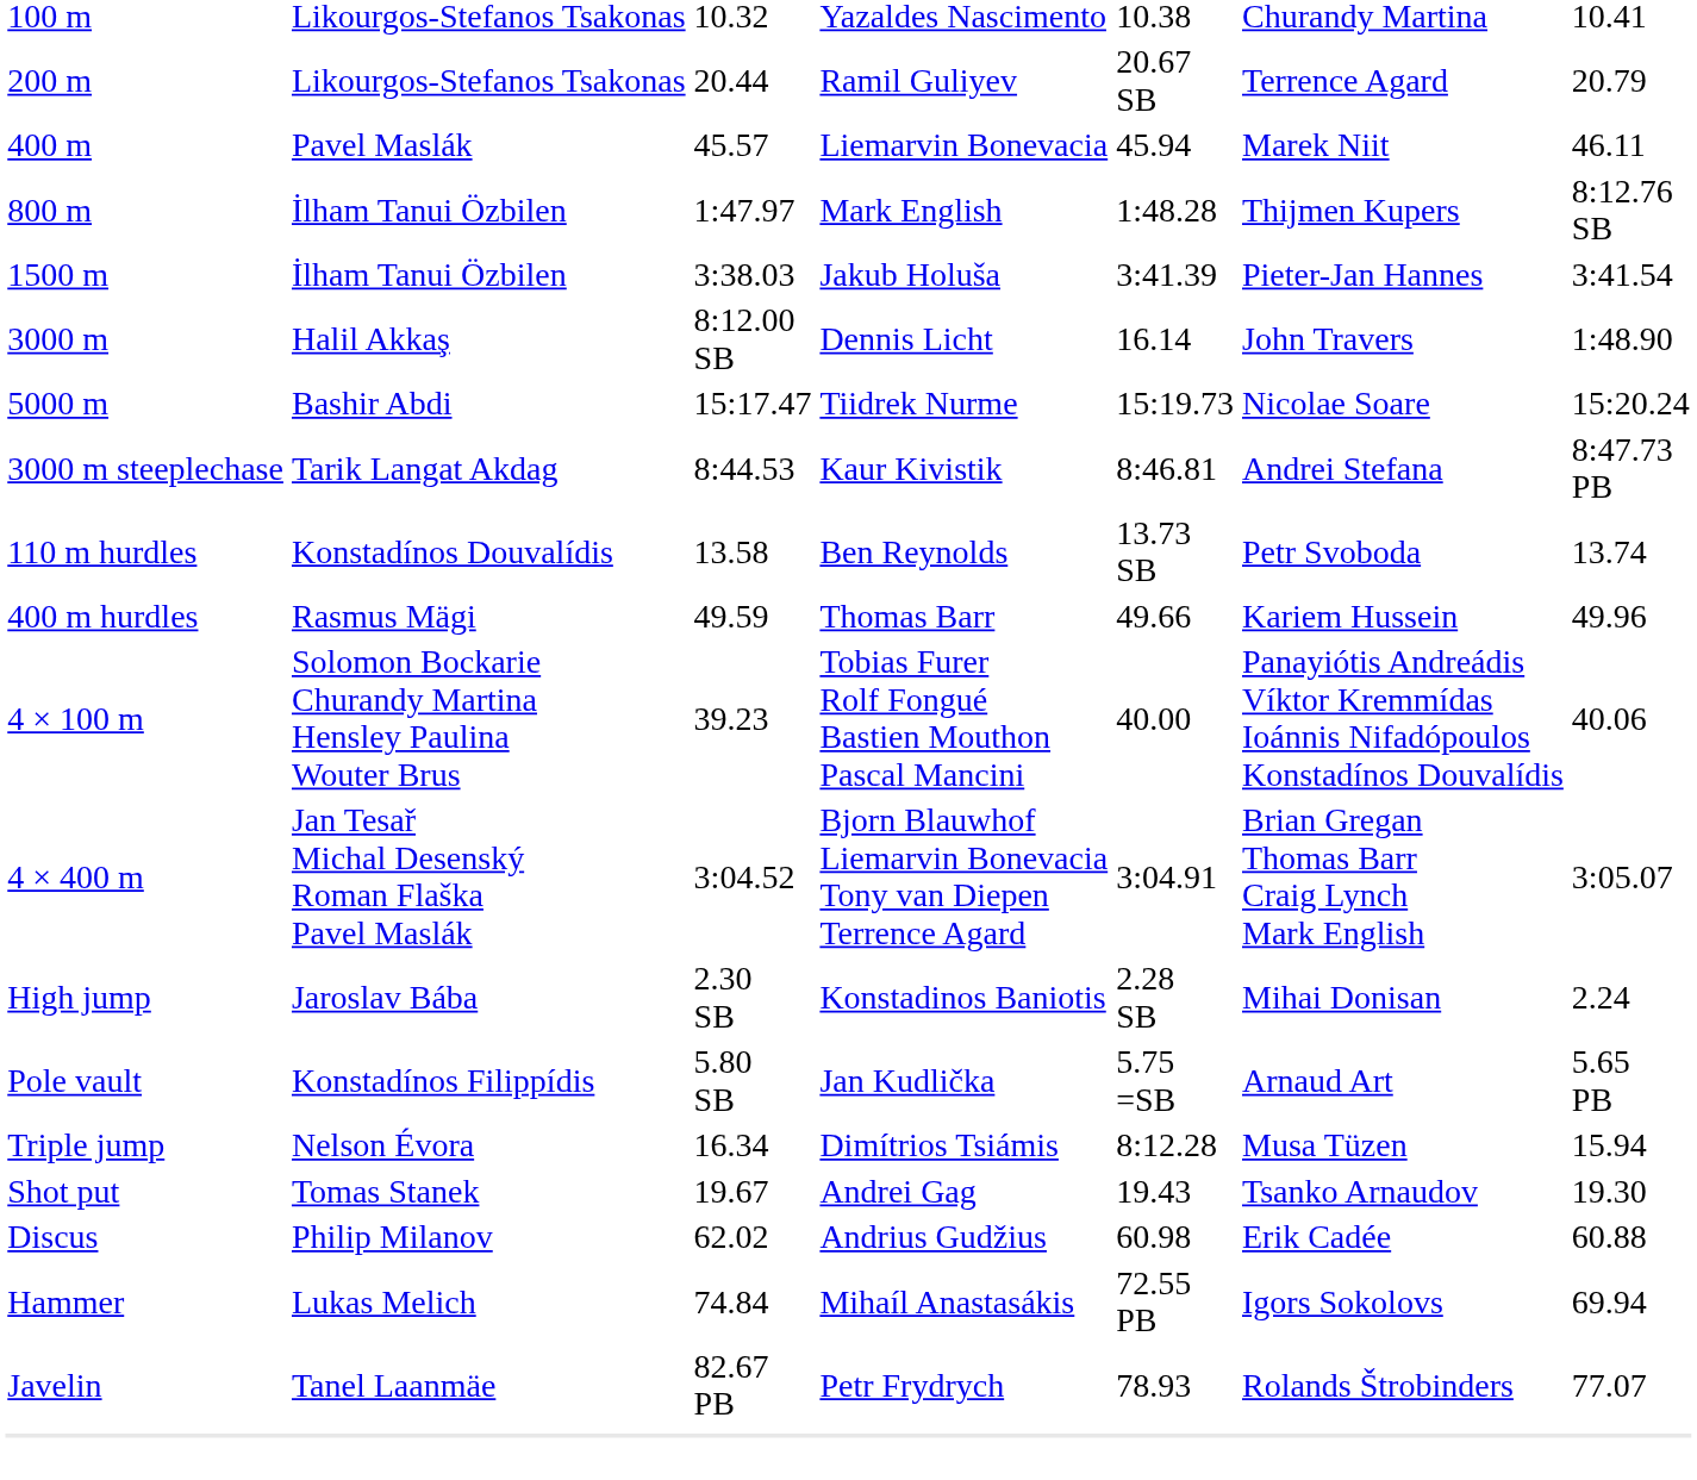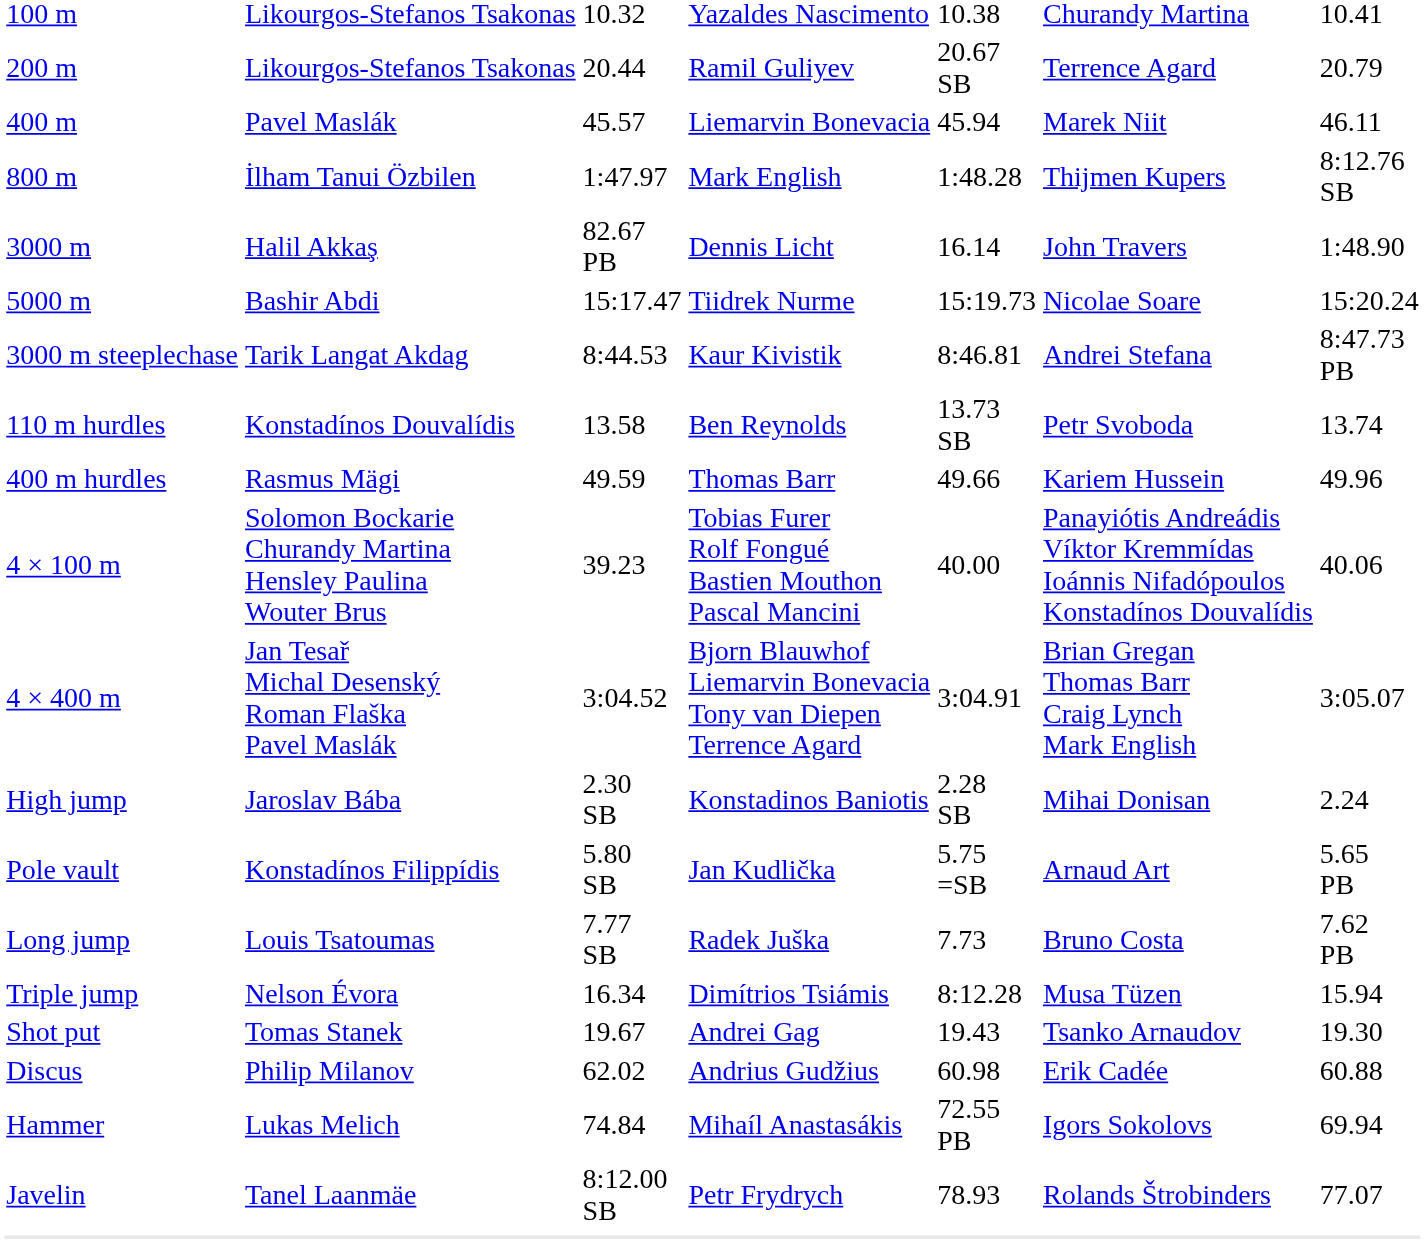- row: 1500 m | İlham Tanui Özbilen | 3:38.03 | Jakub Holuša | 3:41.39 | Pieter-Jan Hannes | 3:41.54
3000 m | column 3: 8:12.00 SB -> 82.67 PB
+ row: Long jump | Louis Tsatoumas | 7.77 SB | Radek Juška | 7.73 | Bruno Costa | 7.62 PB
Javelin | column 3: 82.67 PB -> 8:12.00 SB
